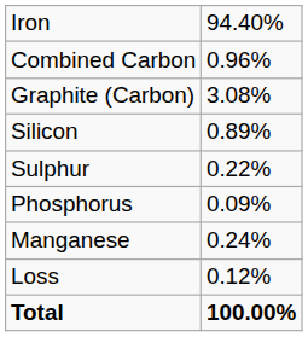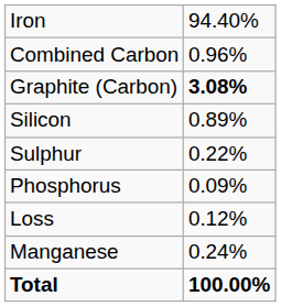Graphite (Carbon) | column 2: normal -> bold
rows swapped: Manganese <-> Loss
